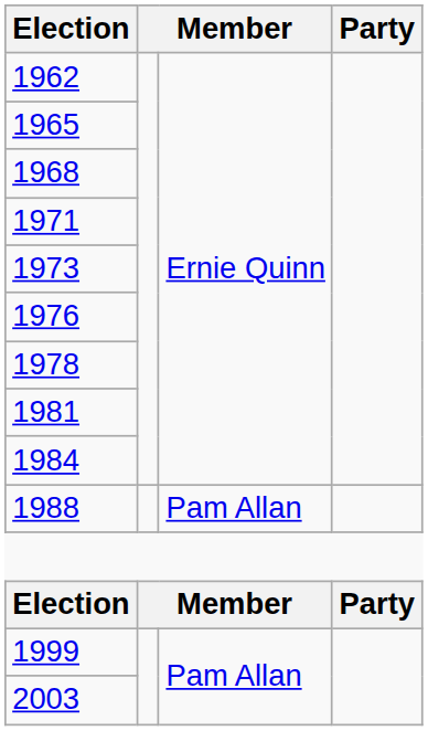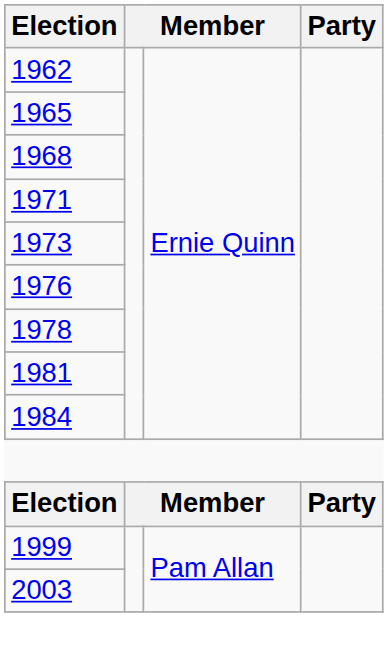- row: 1988 | Pam Allan
